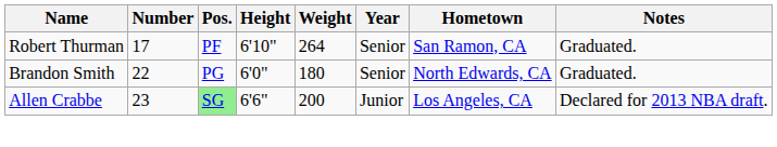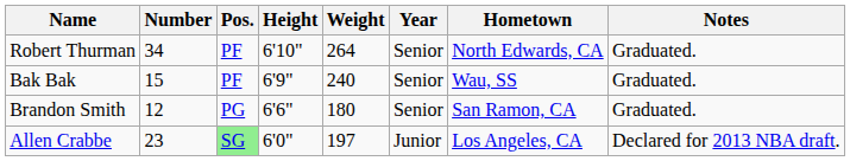Robert Thurman | Number: 17 -> 34
Robert Thurman | Hometown: San Ramon, CA -> North Edwards, CA
+ row: Bak Bak | 15 | PF | 6'9" | 240 | Senior | Wau, SS | Graduated.
Brandon Smith | Number: 22 -> 12
Brandon Smith | Height: 6'0" -> 6'6"
Brandon Smith | Hometown: North Edwards, CA -> San Ramon, CA
Allen Crabbe | Height: 6'6" -> 6'0"
Allen Crabbe | Weight: 200 -> 197
